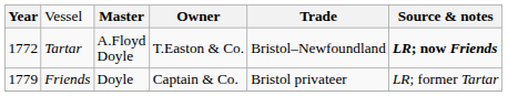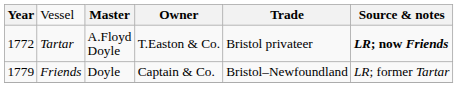Tartar | column 5: Bristol–Newfoundland -> Bristol privateer
Friends | column 5: Bristol privateer -> Bristol–Newfoundland
